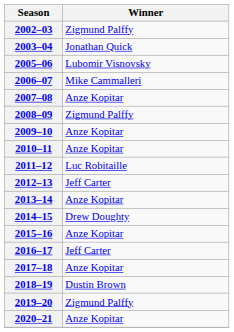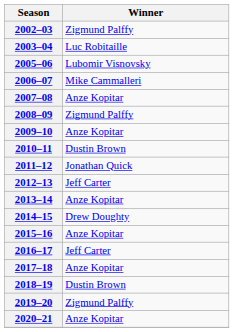2003–04 | Winner: Jonathan Quick -> Luc Robitaille
2010–11 | Winner: Anze Kopitar -> Dustin Brown
2011–12 | Winner: Luc Robitaille -> Jonathan Quick
